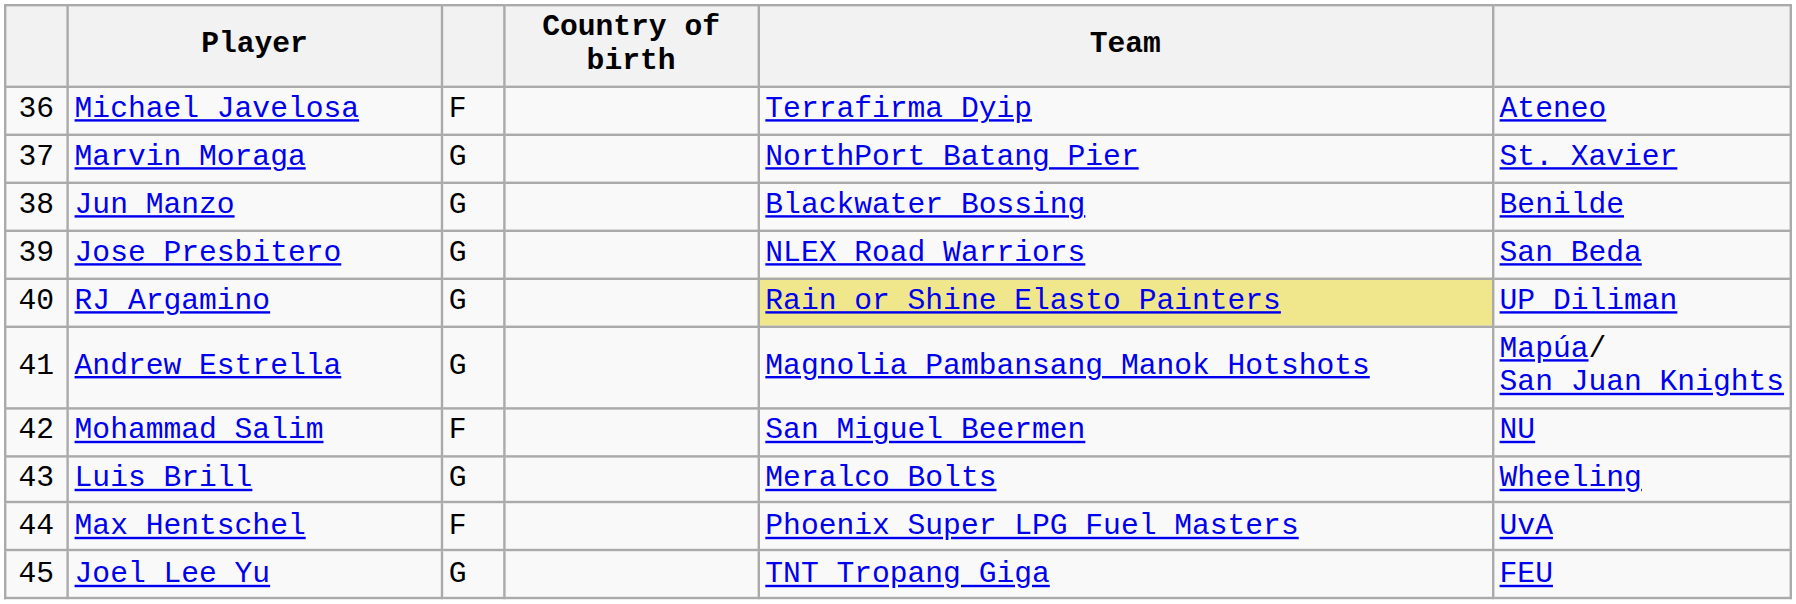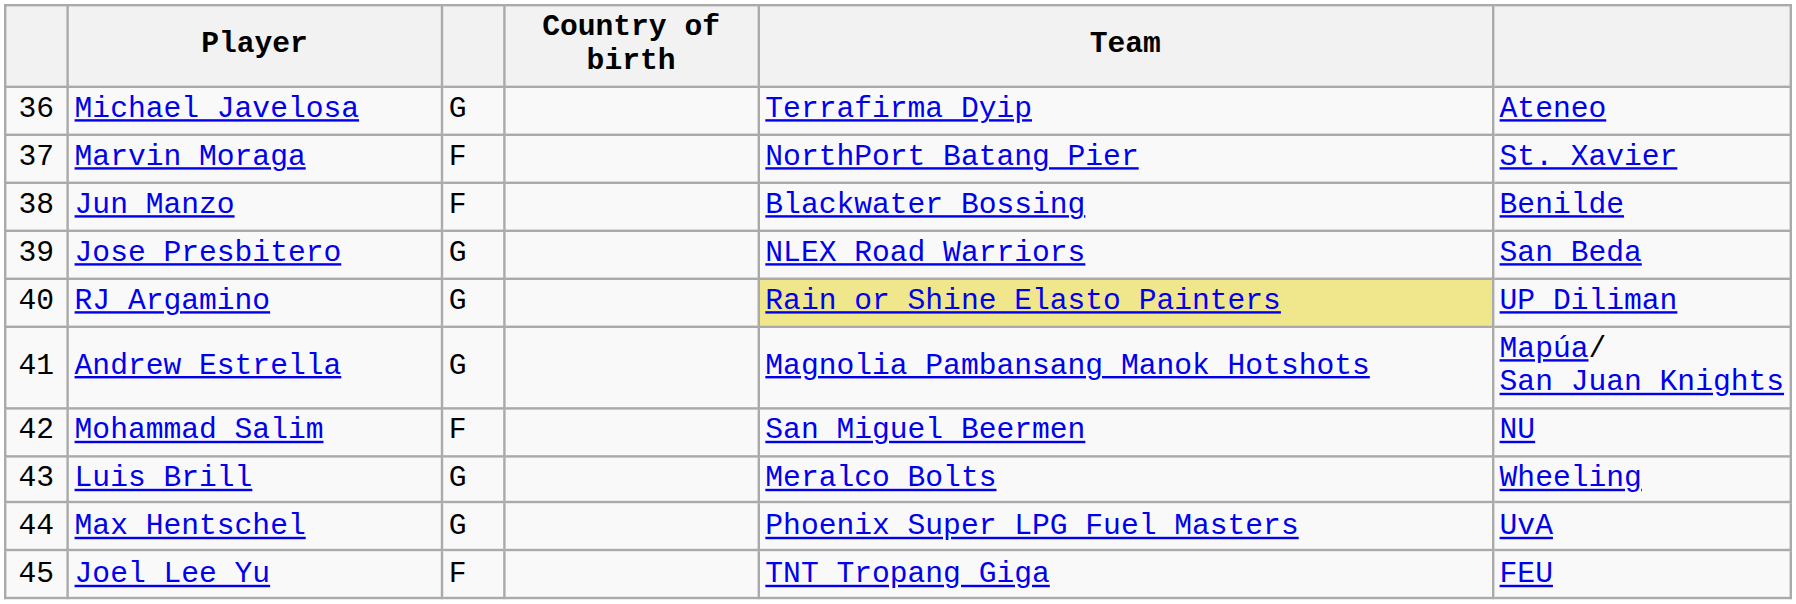Michael Javelosa | column 3: F -> G
Marvin Moraga | column 3: G -> F
Jun Manzo | column 3: G -> F
Max Hentschel | column 3: F -> G
Joel Lee Yu | column 3: G -> F
